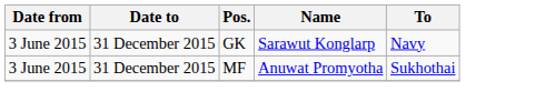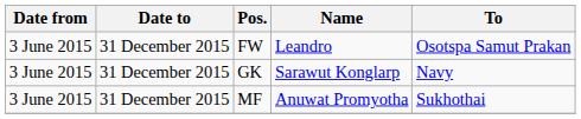+ row: 3 June 2015 | 31 December 2015 | FW | Leandro | Osotspa Samut Prakan
